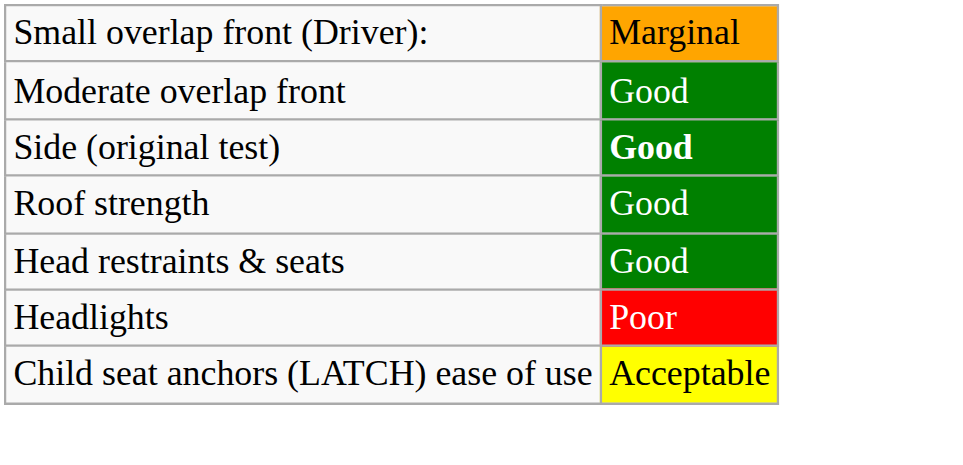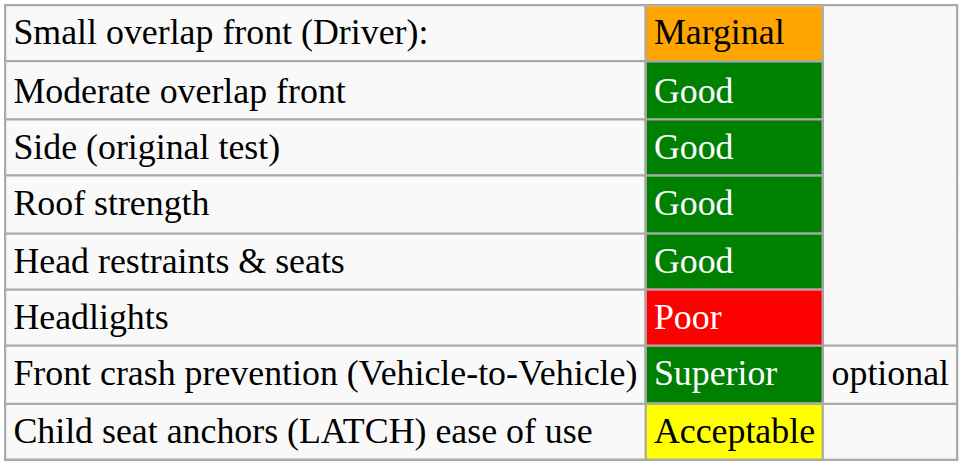Side (original test) | column 2: bold -> normal
+ row: Front crash prevention (Vehicle-to-Vehicle) | Superior | optional
